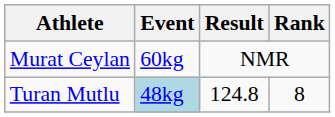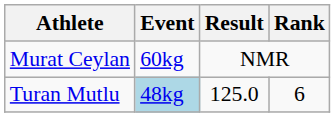Turan Mutlu | Result: 124.8 -> 125.0
Turan Mutlu | Rank: 8 -> 6
